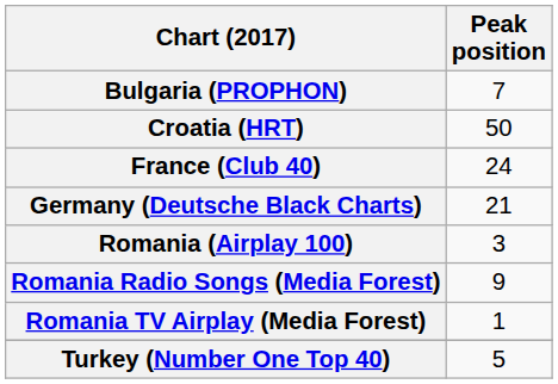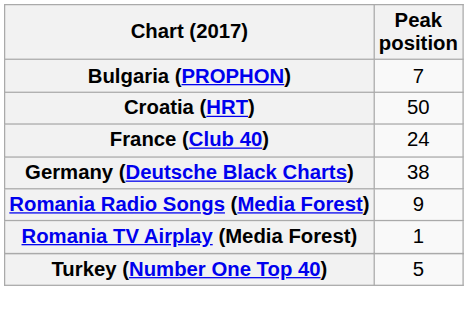Germany (Deutsche Black Charts) | Peak position: 21 -> 38
- row: Romania (Airplay 100) | 3
